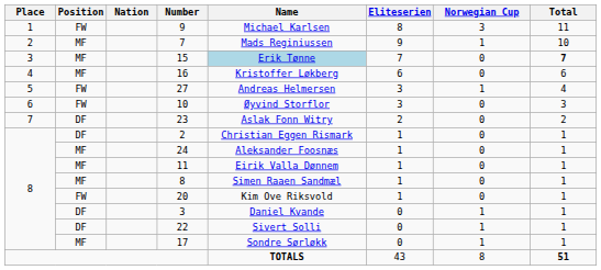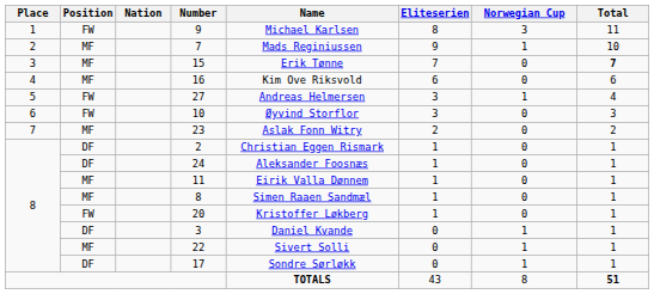15 | Name: lightblue background -> no background
16 | Name: Kristoffer Løkberg -> Kim Ove Riksvold
23 | Position: DF -> MF
24 | Position: MF -> DF
20 | Name: Kim Ove Riksvold -> Kristoffer Løkberg
22 | Position: DF -> MF
17 | Position: MF -> DF
